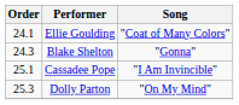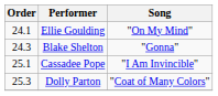Ellie Goulding | Song: "Coat of Many Colors" -> "On My Mind"
Dolly Parton | Song: "On My Mind" -> "Coat of Many Colors"
